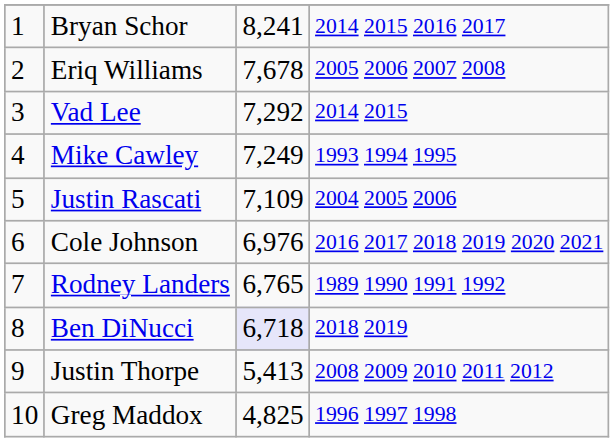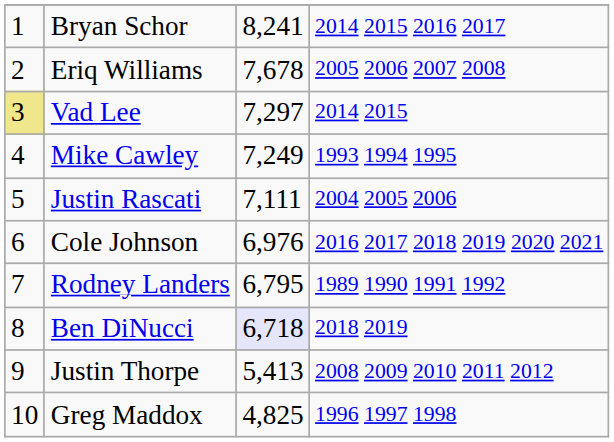Vad Lee | column 1: no background -> khaki background
Vad Lee | column 3: 7,292 -> 7,297
Justin Rascati | column 3: 7,109 -> 7,111
Rodney Landers | column 3: 6,765 -> 6,795
